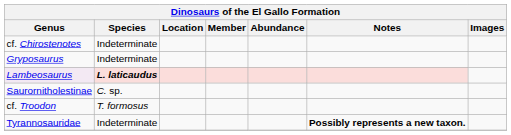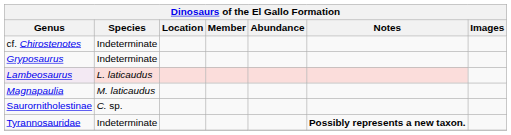Lambeosaurus | Species: bold -> normal
+ row: Magnapaulia | M. laticaudus
- row: cf. Troodon | T. formosus
